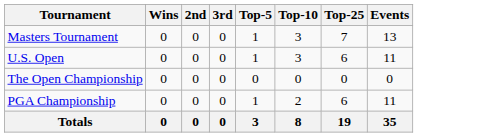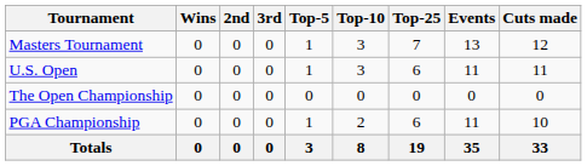+ column: Cuts made | 12 | 11 | 0 | 10 | 33
